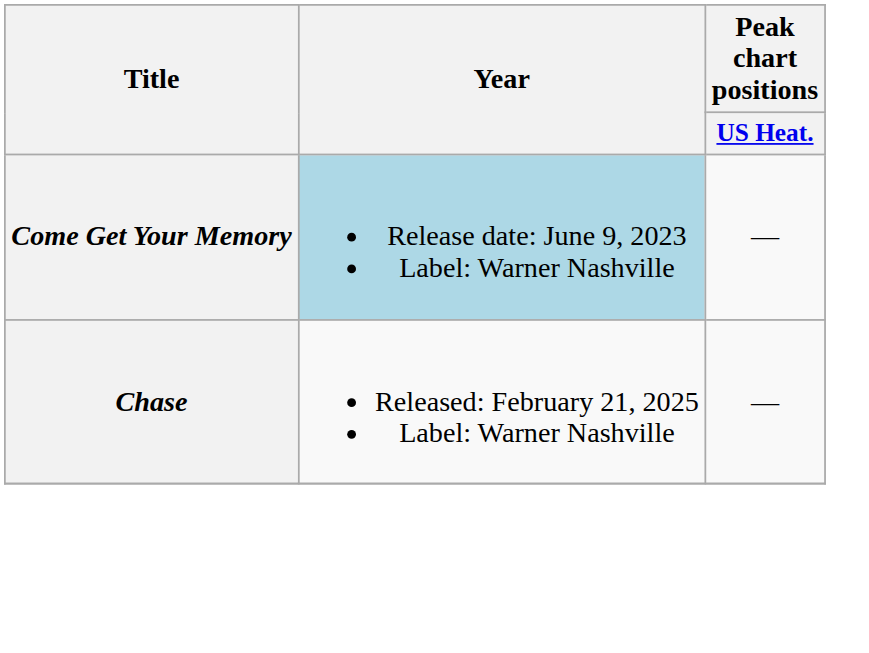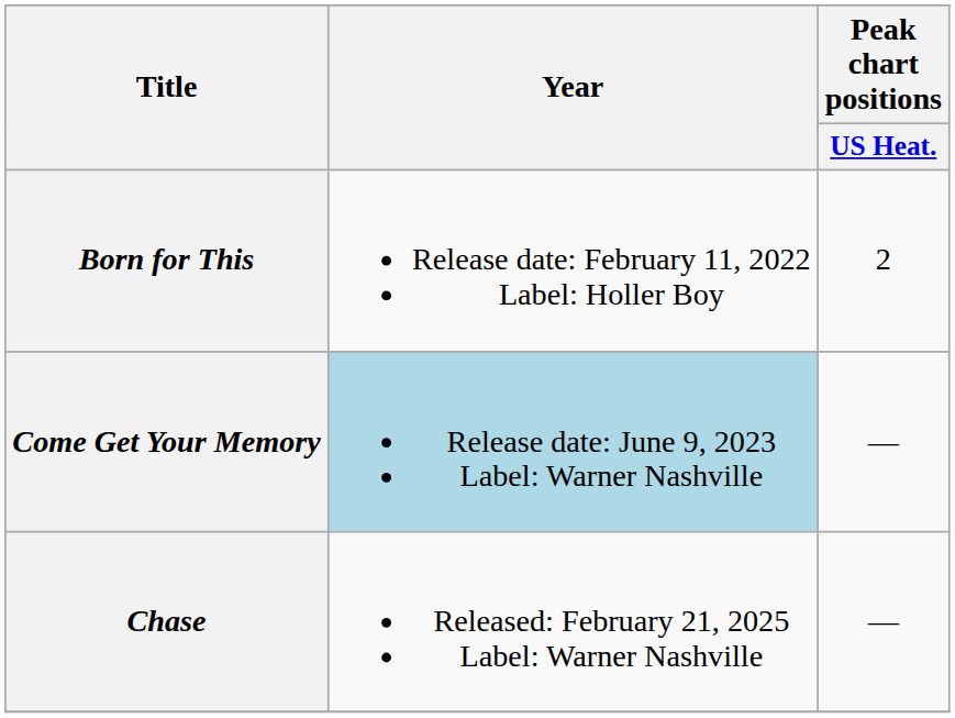+ row: Born for This | Release date: February 11, 2022 Label: Holler Boy | 2
